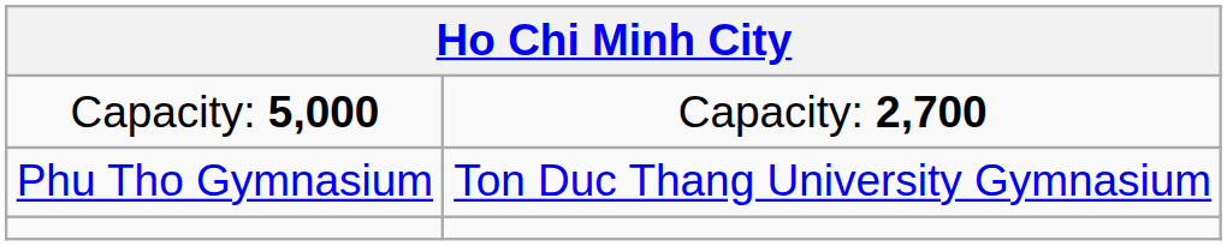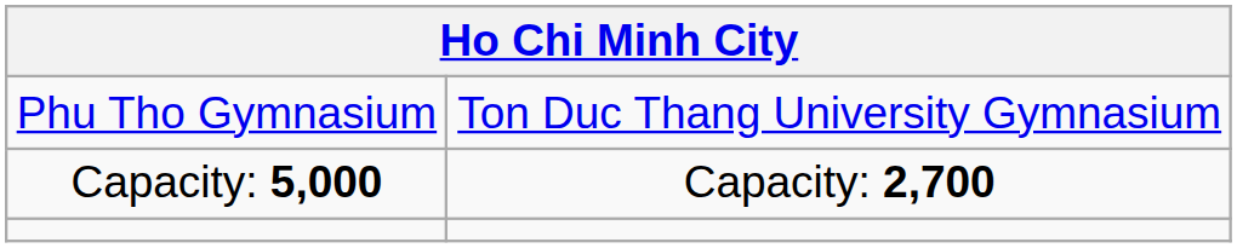rows swapped: Phu Tho Gymnasium <-> Capacity: 5,000
